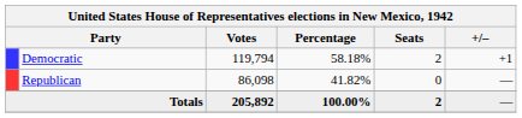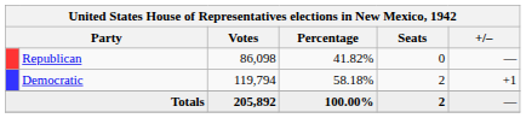rows swapped: Democratic <-> Republican
